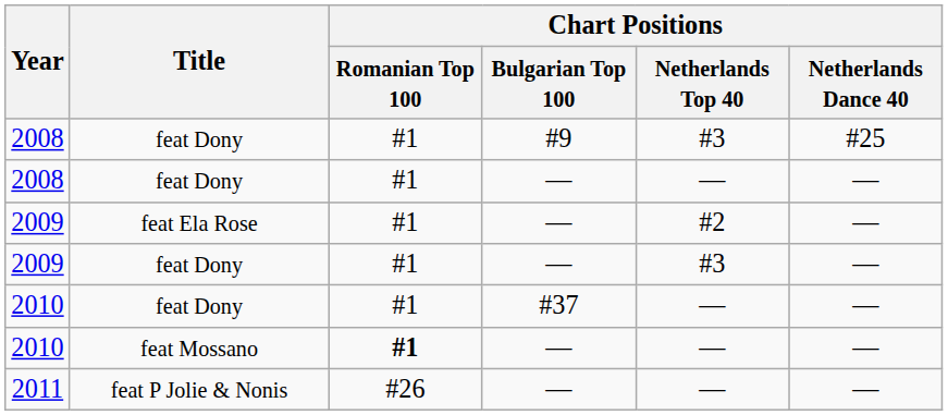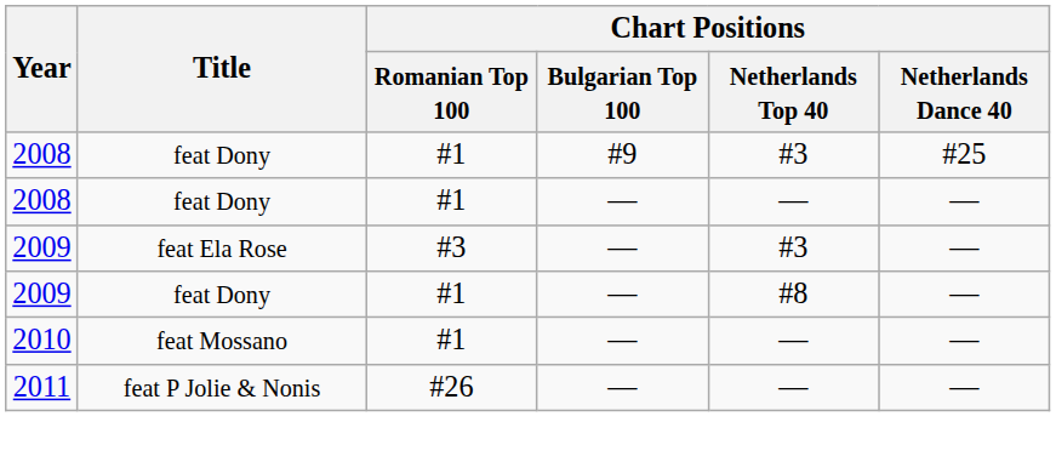2009 / feat Ela Rose | Chart Positions / Romanian Top 100: #1 -> #3
2009 / feat Ela Rose | Chart Positions / Netherlands Top 40: #2 -> #3
2009 / feat Dony | Chart Positions / Netherlands Top 40: #3 -> #8
- row: 2010 | feat Dony | #1 | #37 | — | —
2010 / feat Mossano | Chart Positions / Romanian Top 100: bold -> normal
